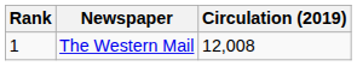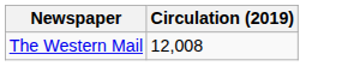- column: Rank | 1
